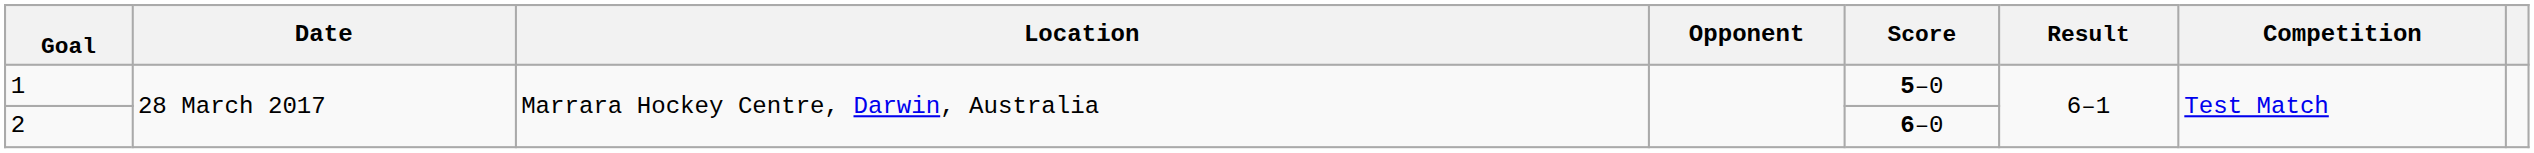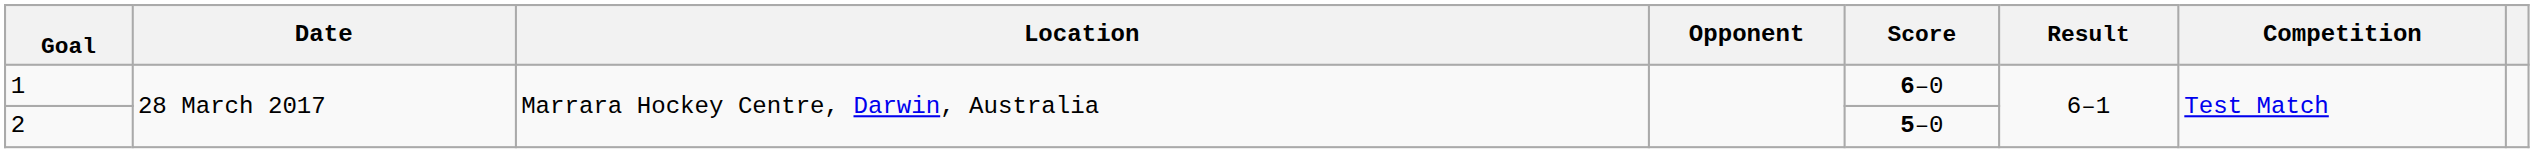1 | Score: 5–0 -> 6–0
2 | Score: 6–0 -> 5–0
